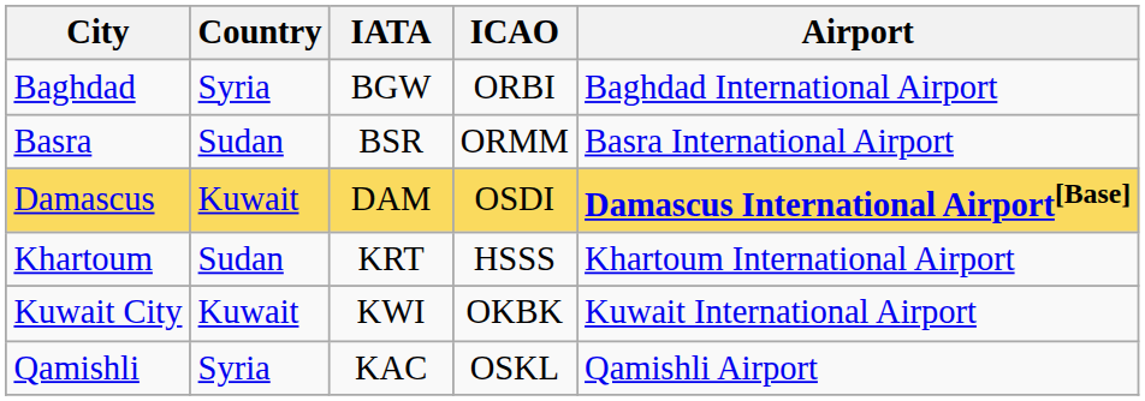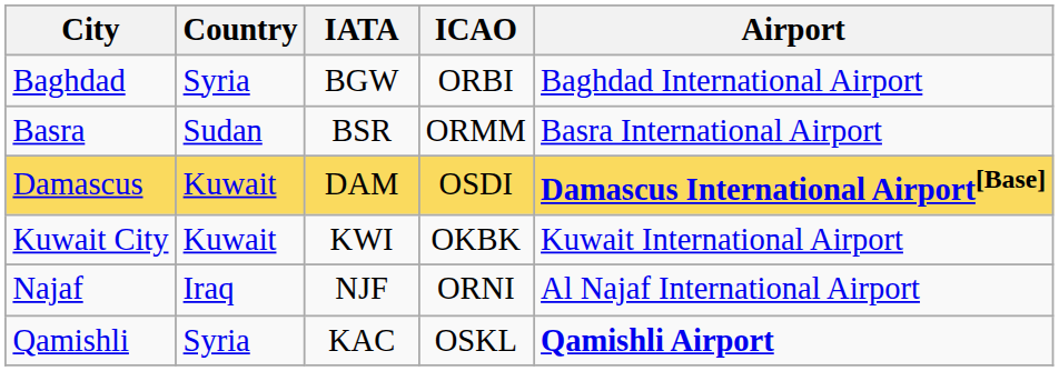- row: Khartoum | Sudan | KRT | HSSS | Khartoum International Airport
+ row: Najaf | Iraq | NJF | ORNI | Al Najaf International Airport
Qamishli | Airport: normal -> bold
